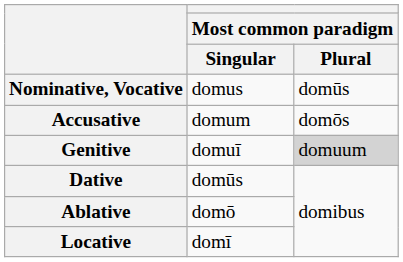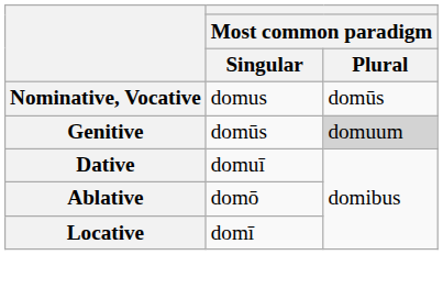- row: Accusative | domum | domōs
Genitive | Most common paradigm / Singular: domuī -> domūs
Dative | Most common paradigm / Singular: domūs -> domuī
